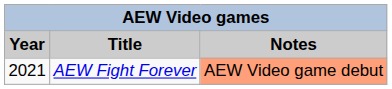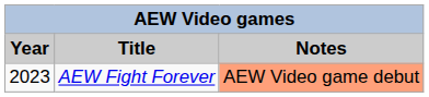AEW Fight Forever | Year: 2021 -> 2023
